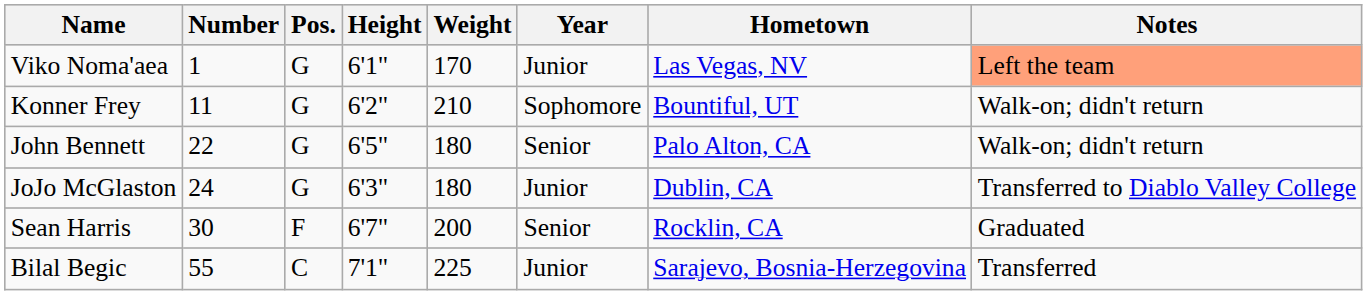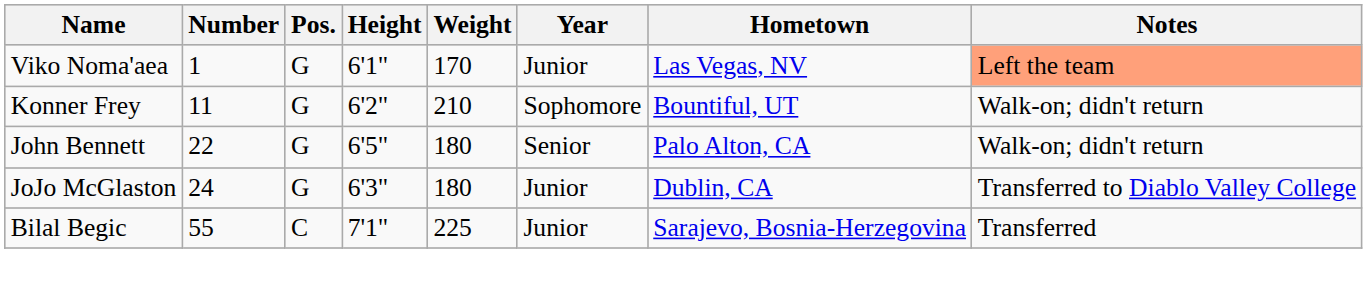- row: Sean Harris | 30 | F | 6'7" | 200 | Senior | Rocklin, CA | Graduated
